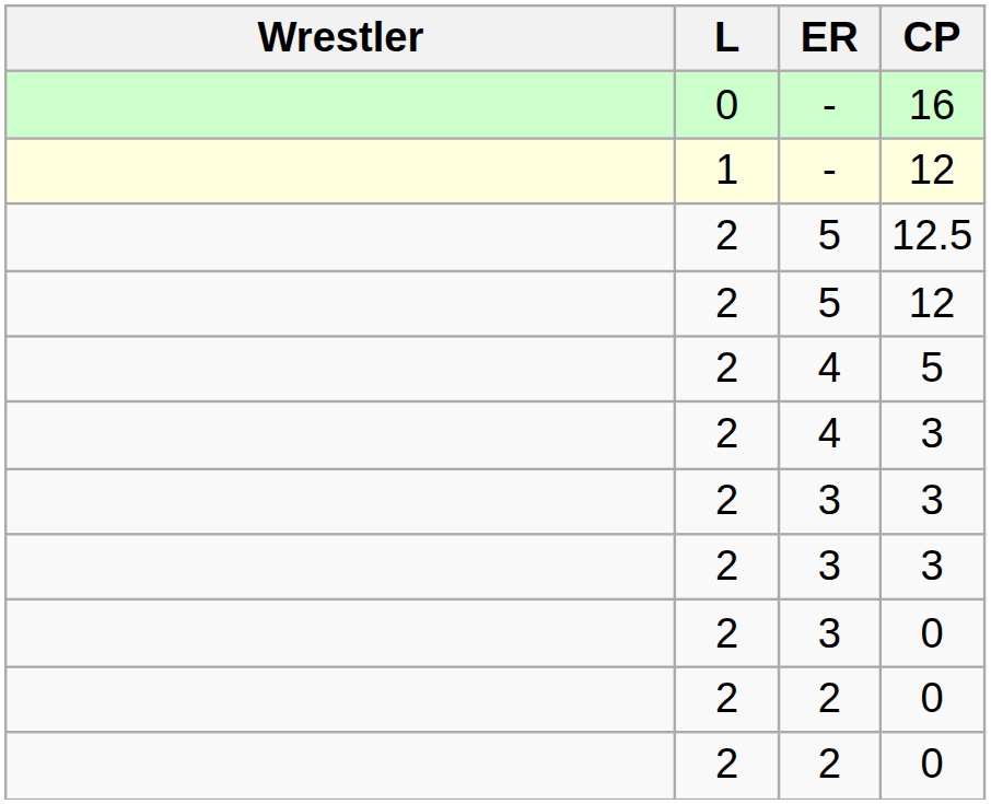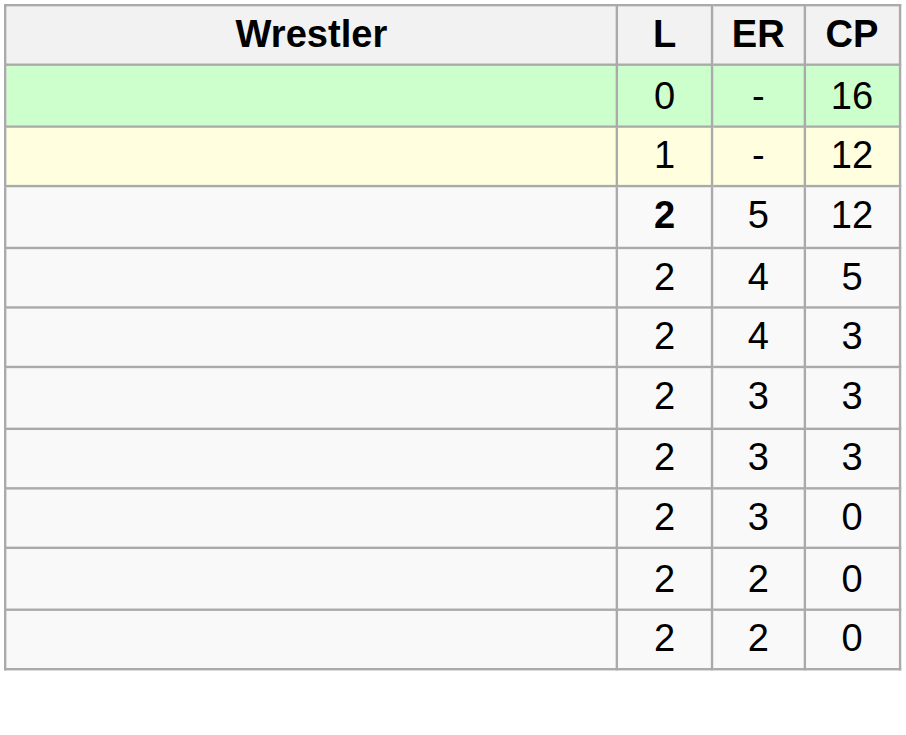- row: 2 | 5 | 12.5
5 / 12 | L: normal -> bold
